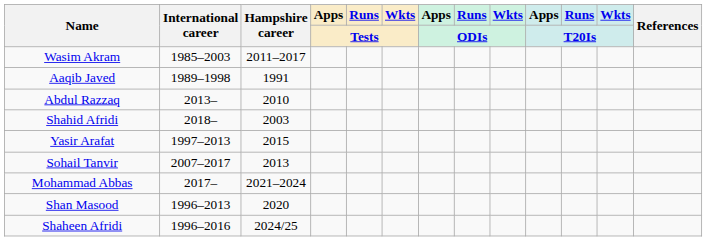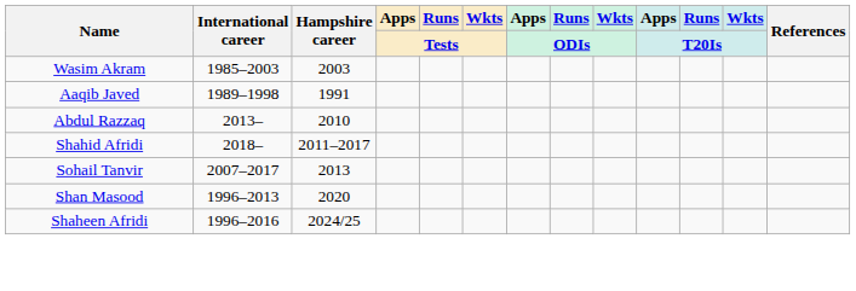Wasim Akram | Hampshire career: 2011–2017 -> 2003
Shahid Afridi | Hampshire career: 2003 -> 2011–2017
- row: Yasir Arafat | 1997–2013 | 2015
- row: Mohammad Abbas | 2017– | 2021–2024
